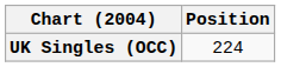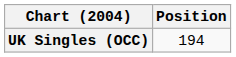UK Singles (OCC) | Position: 224 -> 194
